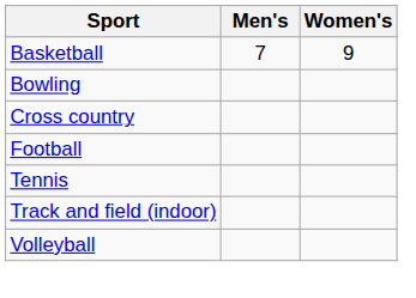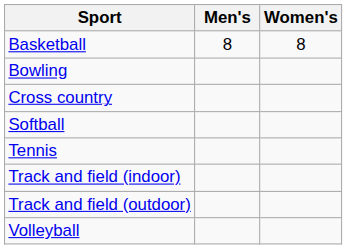Basketball | Men's: 7 -> 8
Basketball | Women's: 9 -> 8
- row: Football
+ row: Softball
+ row: Track and field (outdoor)
